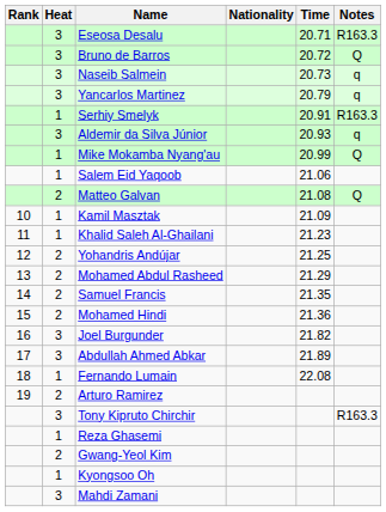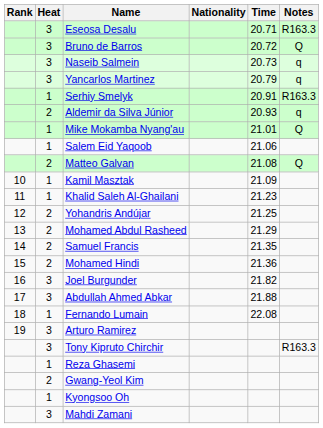Aldemir da Silva Júnior | Heat: 3 -> 2
Mike Mokamba Nyang'au | Time: 20.99 -> 21.01
Abdullah Ahmed Abkar | Time: 21.89 -> 21.88
Arturo Ramirez | Heat: 2 -> 3
